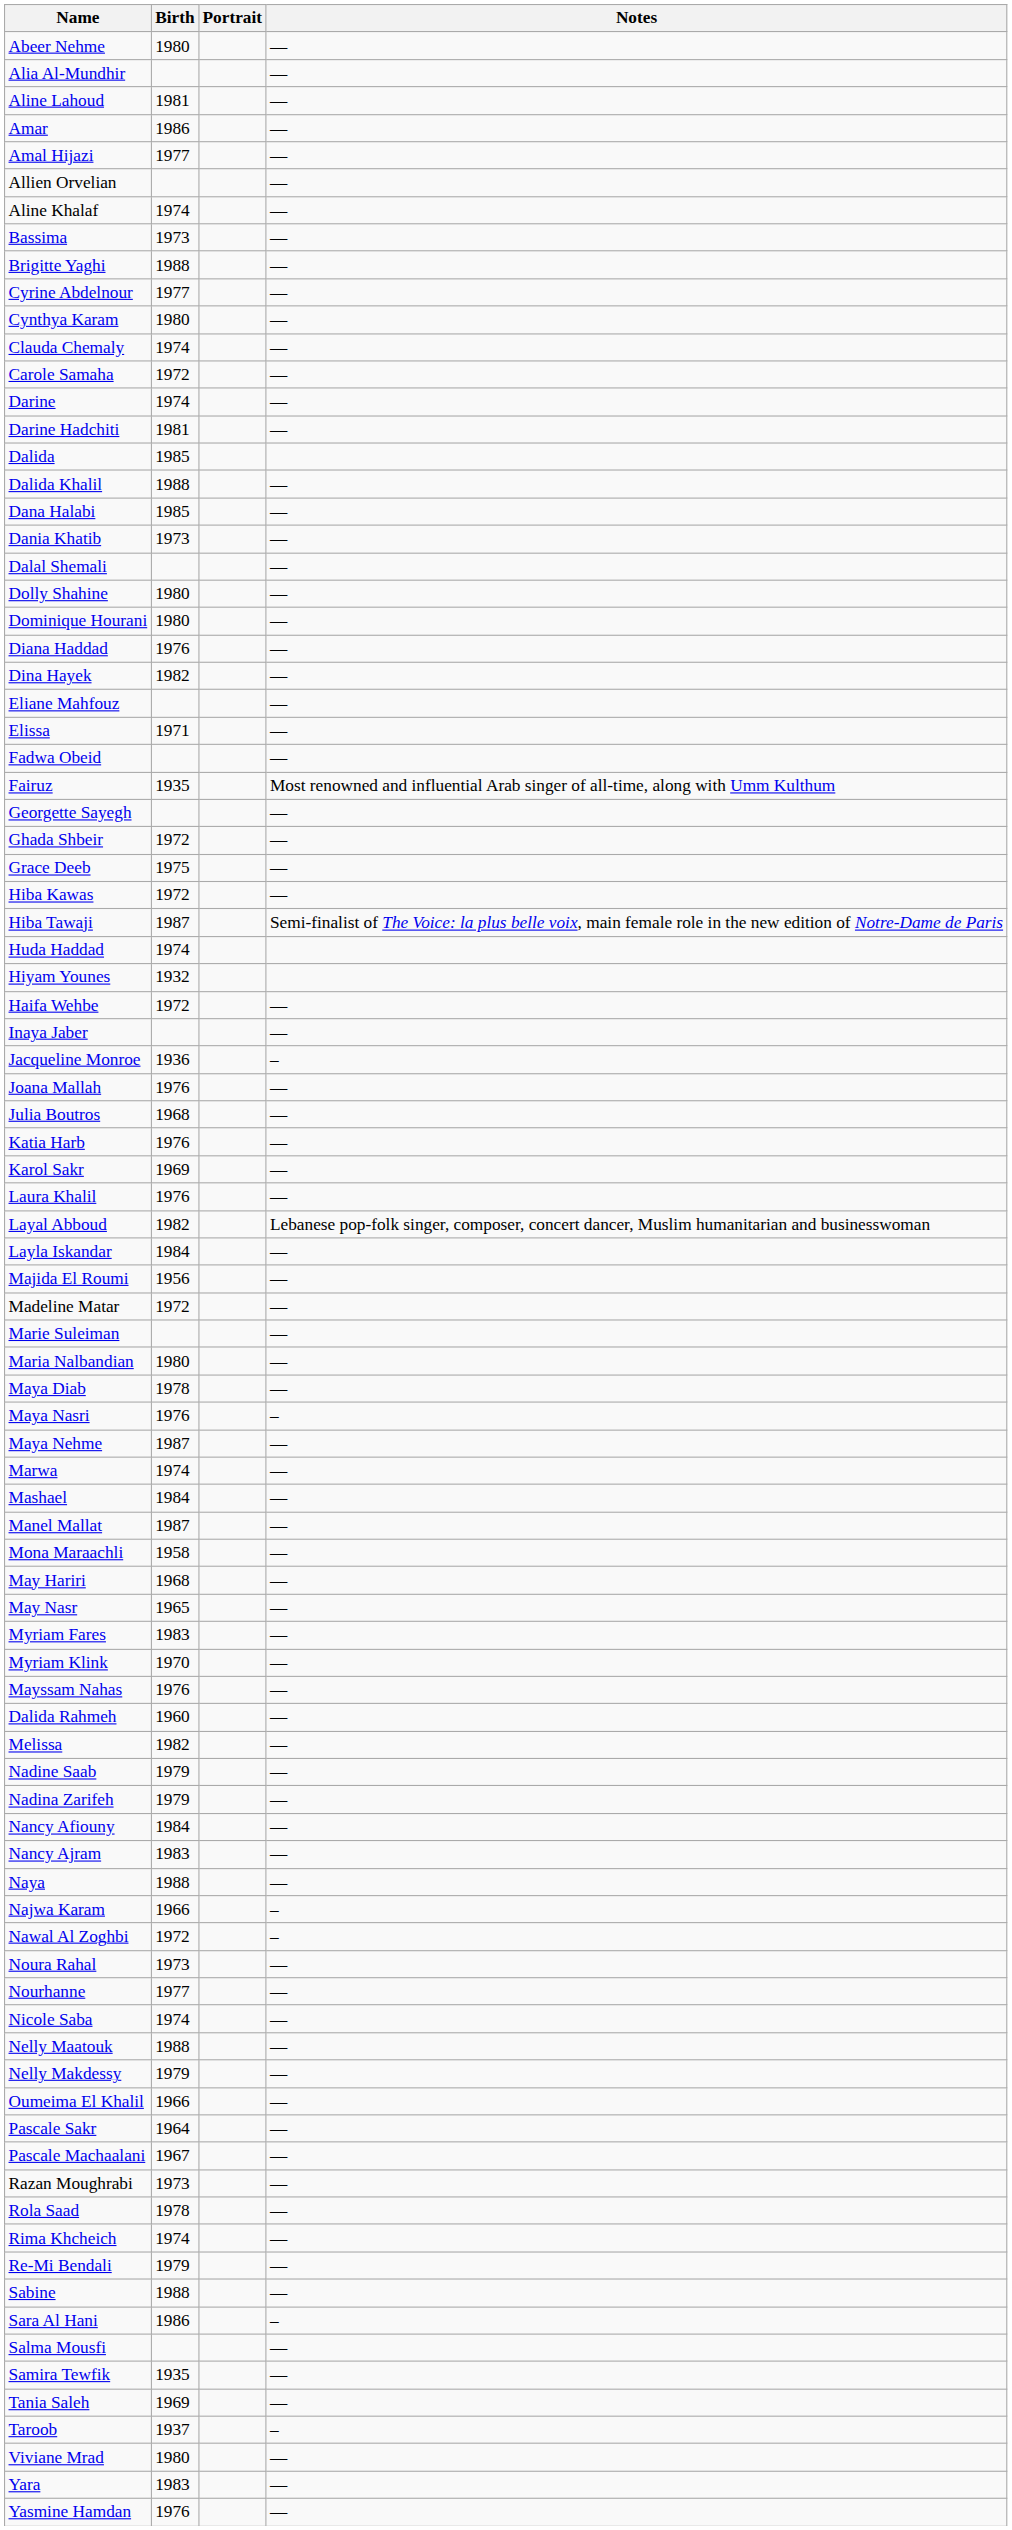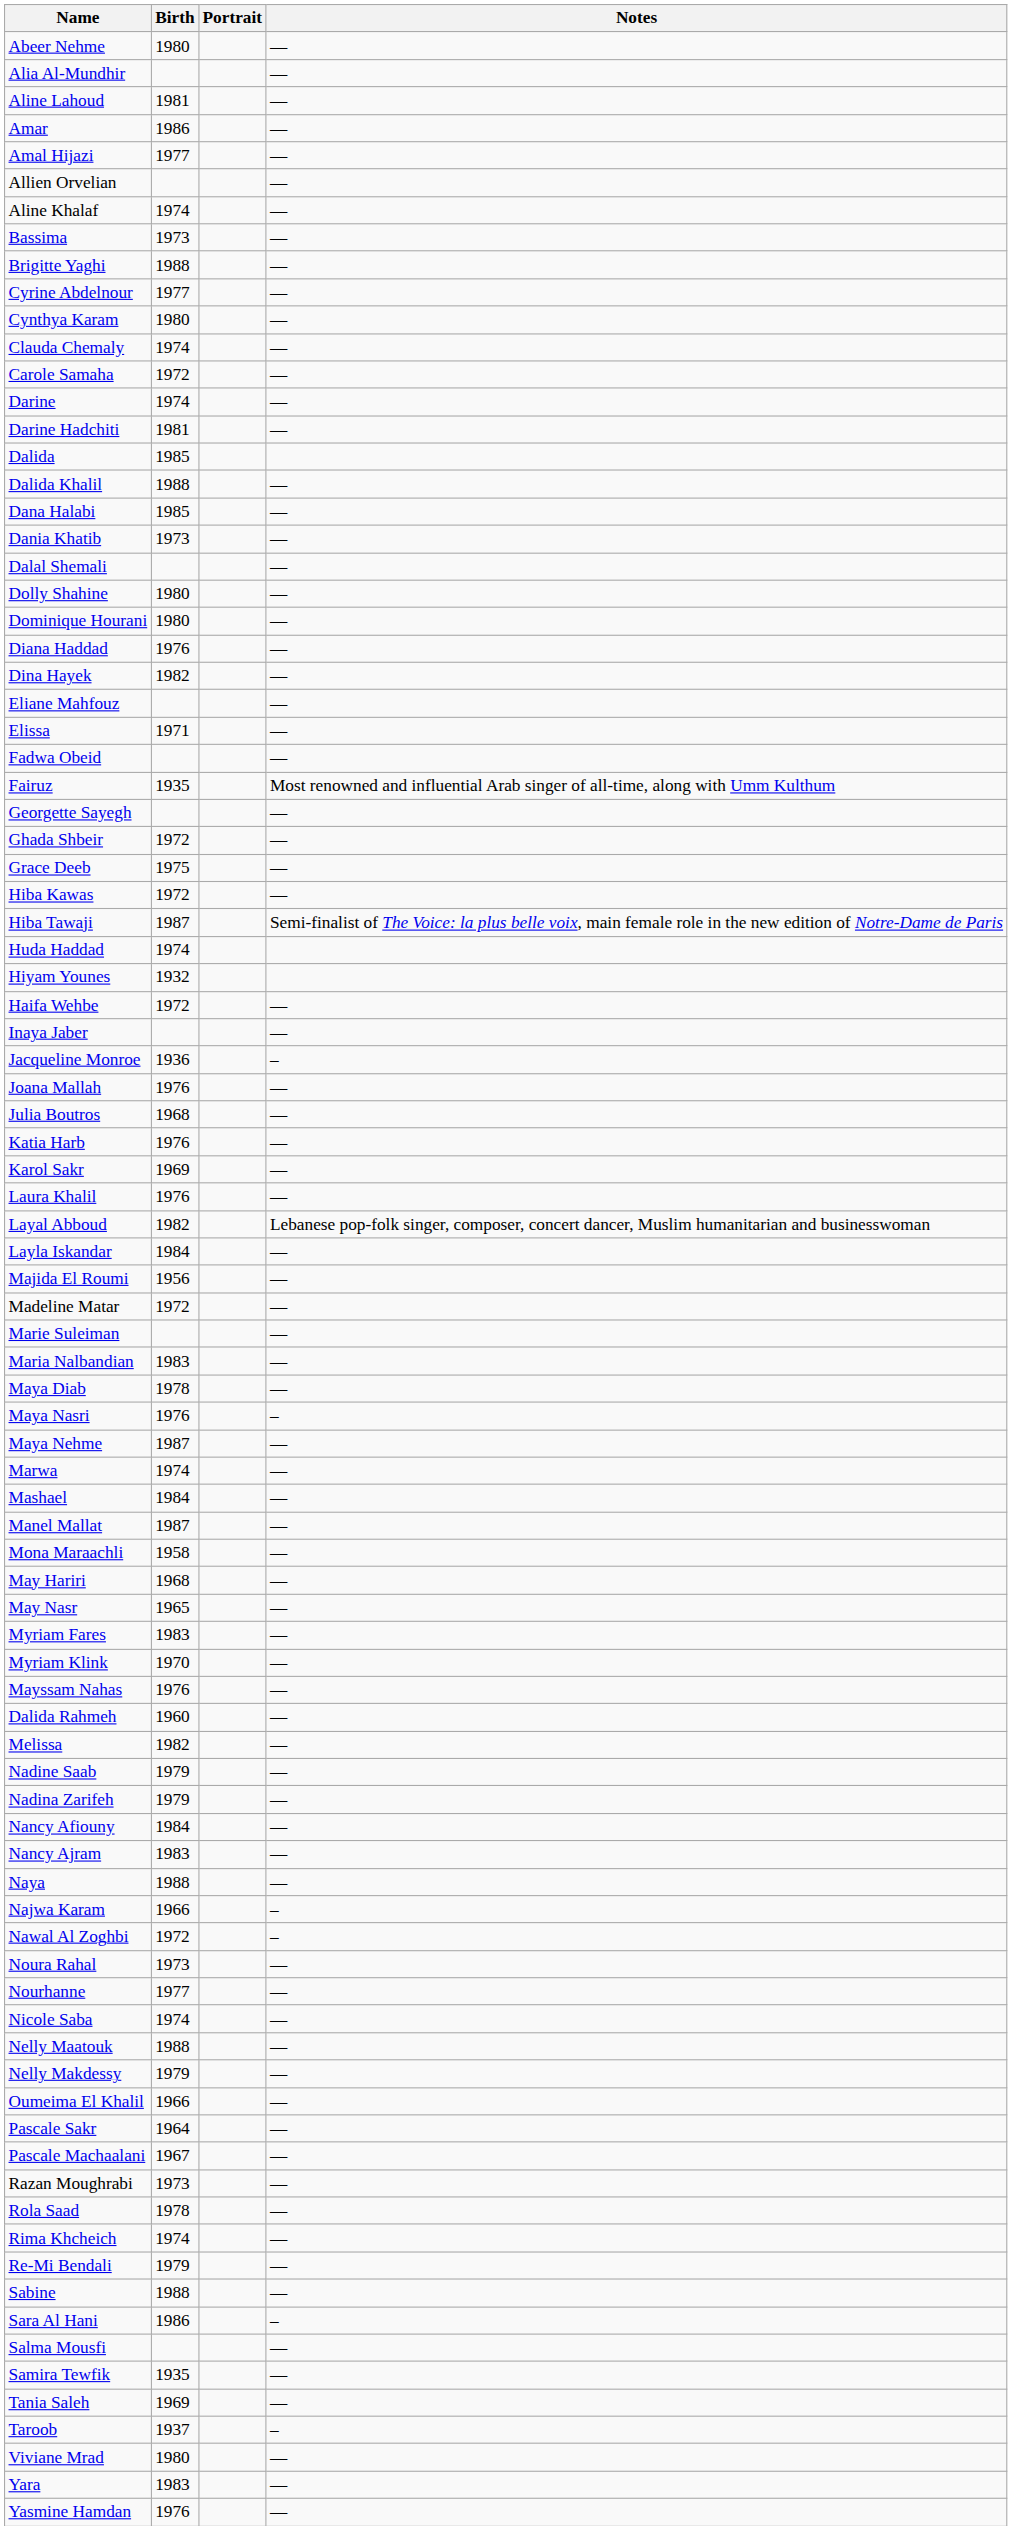Maria Nalbandian | Birth: 1980 -> 1983
